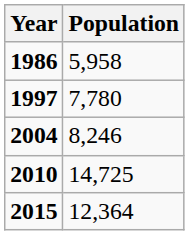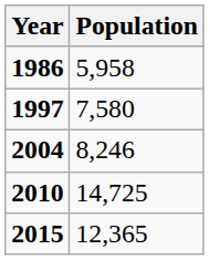1997 | Population: 7,780 -> 7,580
2015 | Population: 12,364 -> 12,365
